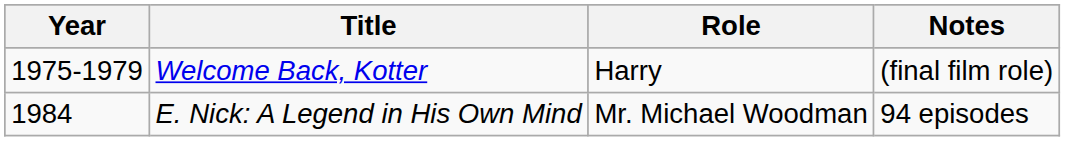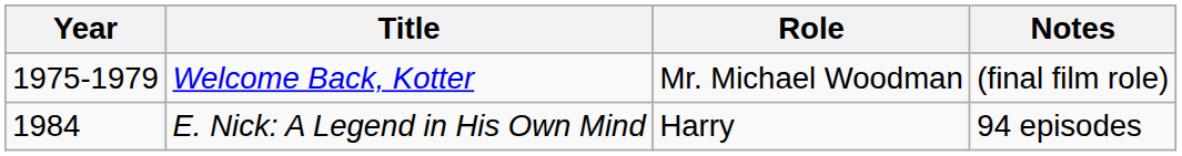Welcome Back, Kotter | Role: Harry -> Mr. Michael Woodman
E. Nick: A Legend in His Own Mind | Role: Mr. Michael Woodman -> Harry
